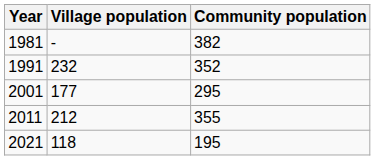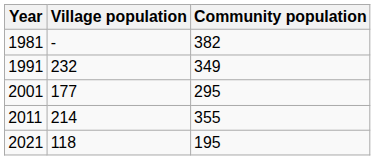1991 | Community population: 352 -> 349
2011 | Village population: 212 -> 214
